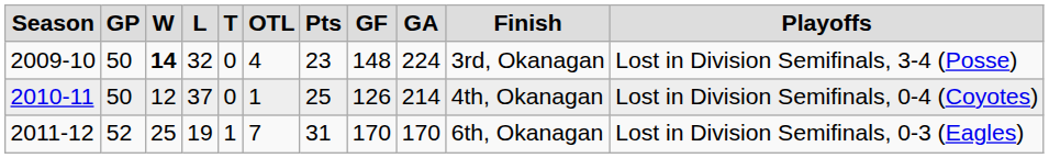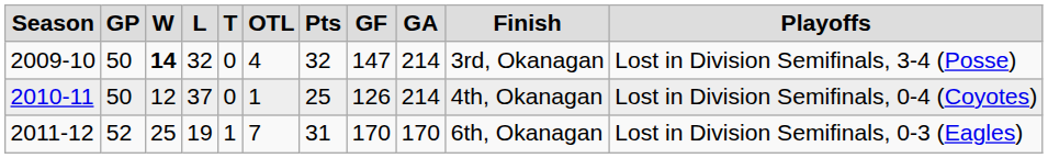2009-10 | column 7: 23 -> 32
2009-10 | column 8: 148 -> 147
2009-10 | column 9: 224 -> 214
